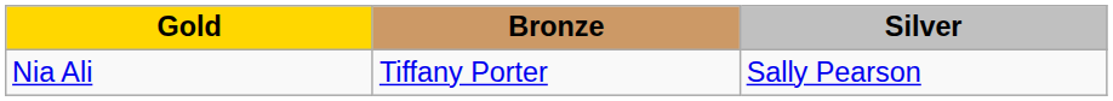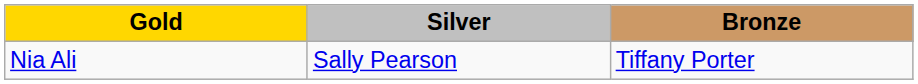columns swapped: Silver <-> Bronze
